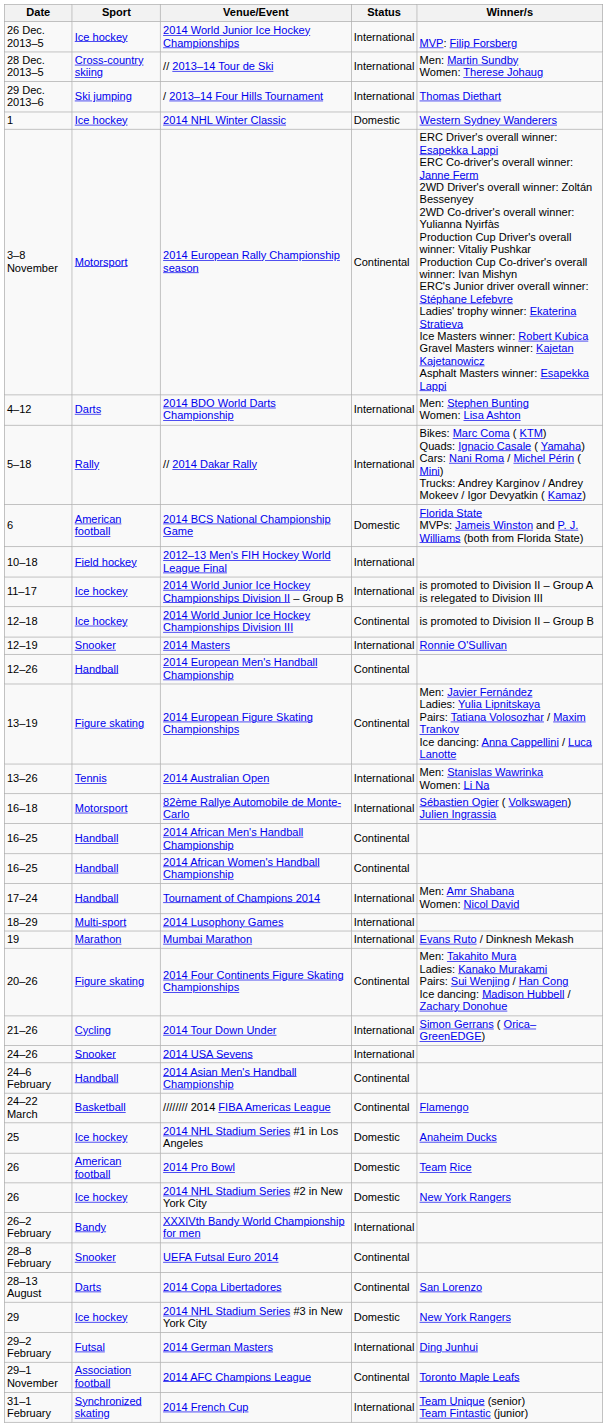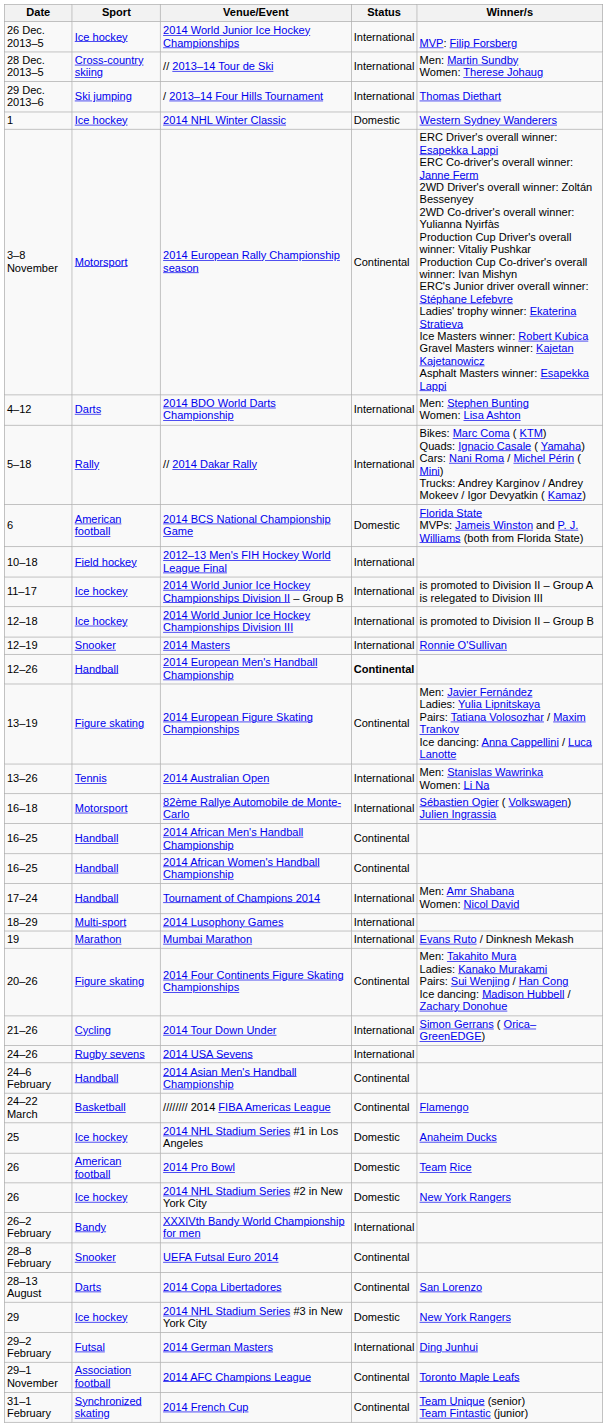2014 World Junior Ice Hockey Championships Division III | Status: Continental -> International
2014 European Men's Handball Championship | Status: normal -> bold
2014 USA Sevens | Sport: Snooker -> Rugby sevens
2014 French Cup | Status: International -> Continental
